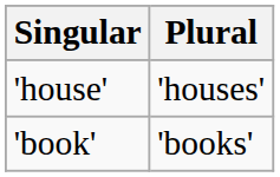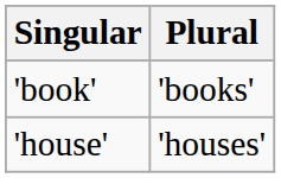rows swapped: 'book' <-> 'house'
